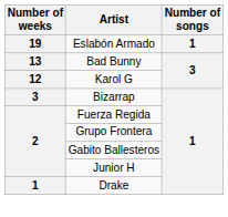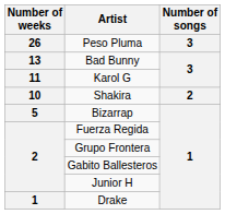+ row: 26 | Peso Pluma | 3
- row: 19 | Eslabón Armado | 1
Karol G | Number of weeks: 12 -> 11
+ row: 10 | Shakira | 2
Bizarrap | Number of weeks: 3 -> 5
